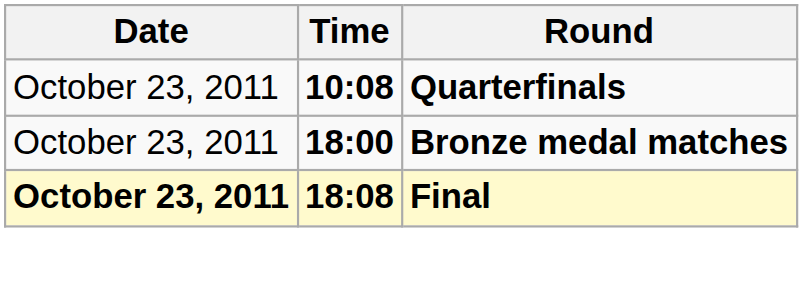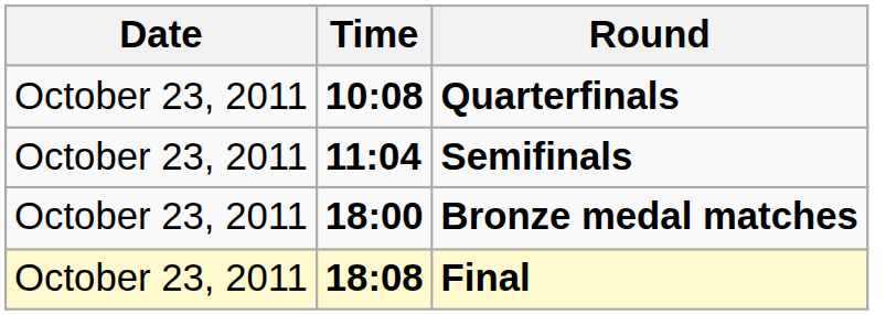+ row: October 23, 2011 | 11:04 | Semifinals
Final | Date: bold -> normal
